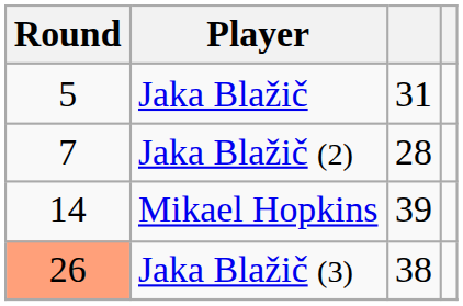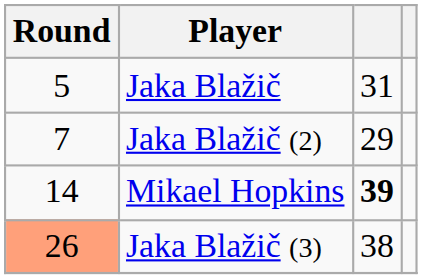Jaka Blažič (2) | column 3: 28 -> 29
Mikael Hopkins | column 3: normal -> bold
